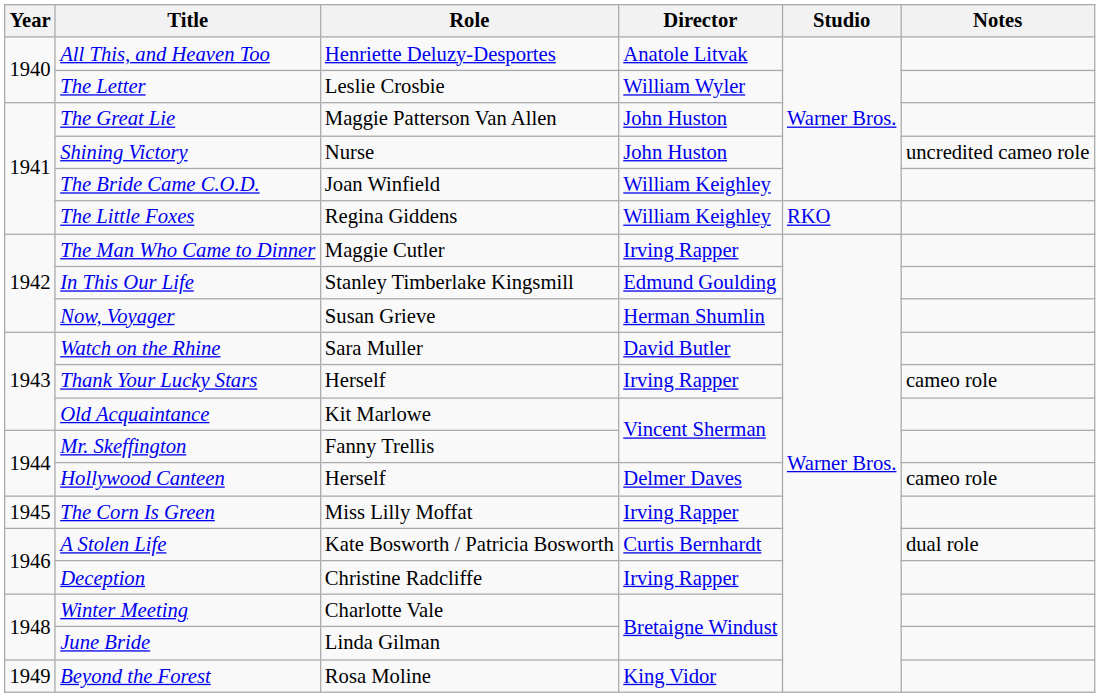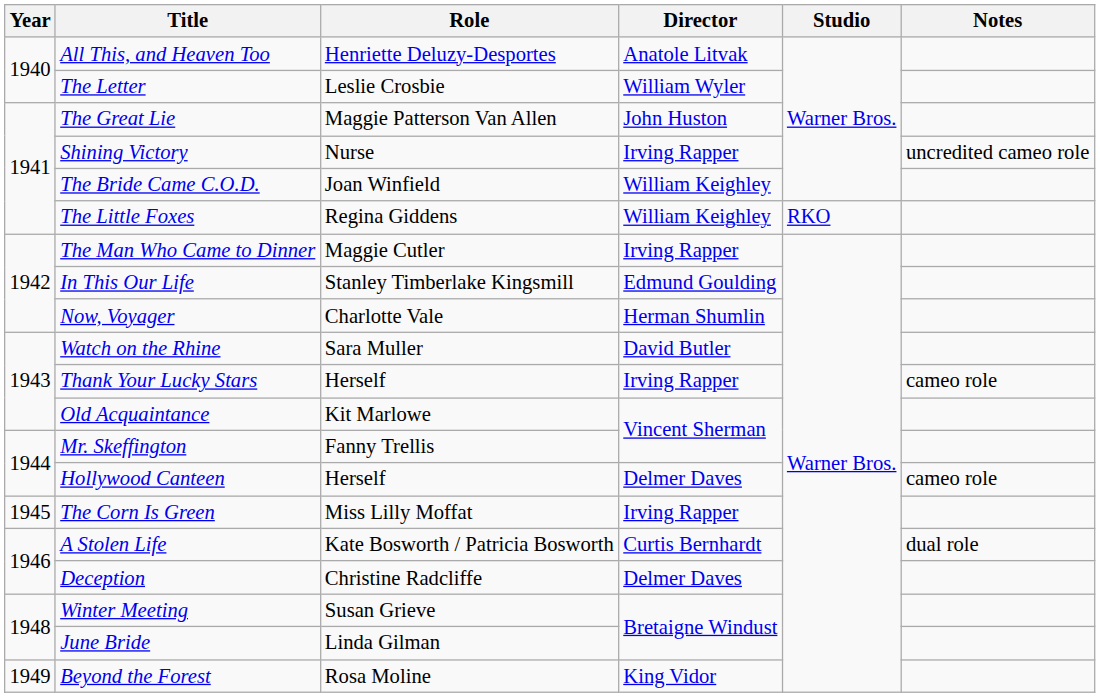Shining Victory | Director: John Huston -> Irving Rapper
Now, Voyager | Role: Susan Grieve -> Charlotte Vale
Deception | Director: Irving Rapper -> Delmer Daves
Winter Meeting | Role: Charlotte Vale -> Susan Grieve
